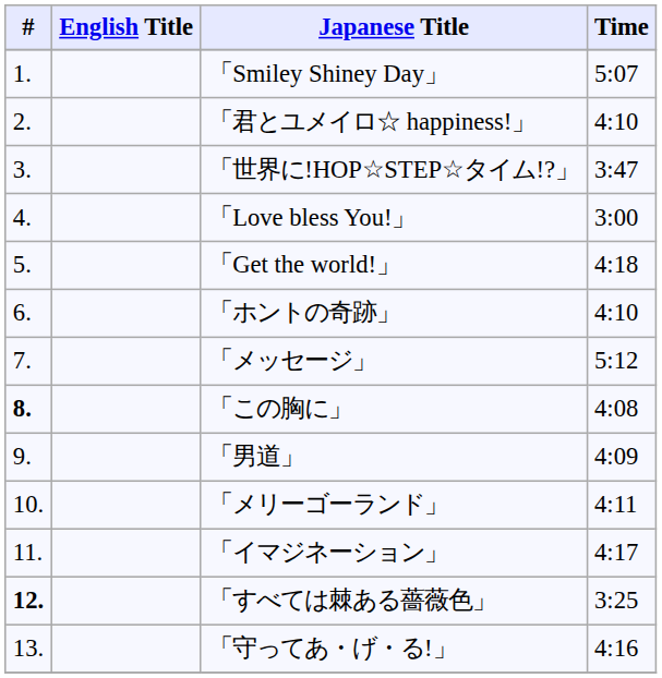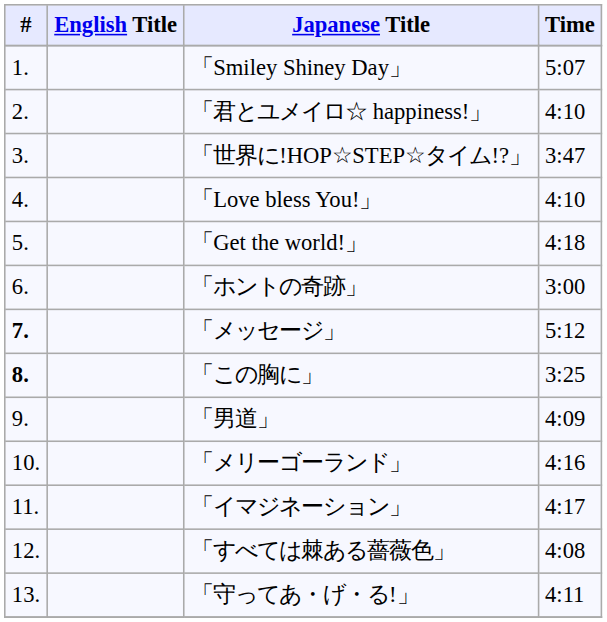「Love bless You!」 | Time: 3:00 -> 4:10
「ホントの奇跡」 | Time: 4:10 -> 3:00
「メッセージ」 | #: normal -> bold
「この胸に」 | Time: 4:08 -> 3:25
「メリーゴーランド」 | Time: 4:11 -> 4:16
「すべては棘ある薔薇色」 | #: bold -> normal
「すべては棘ある薔薇色」 | Time: 3:25 -> 4:08
「守ってあ・げ・る!」 | Time: 4:16 -> 4:11
